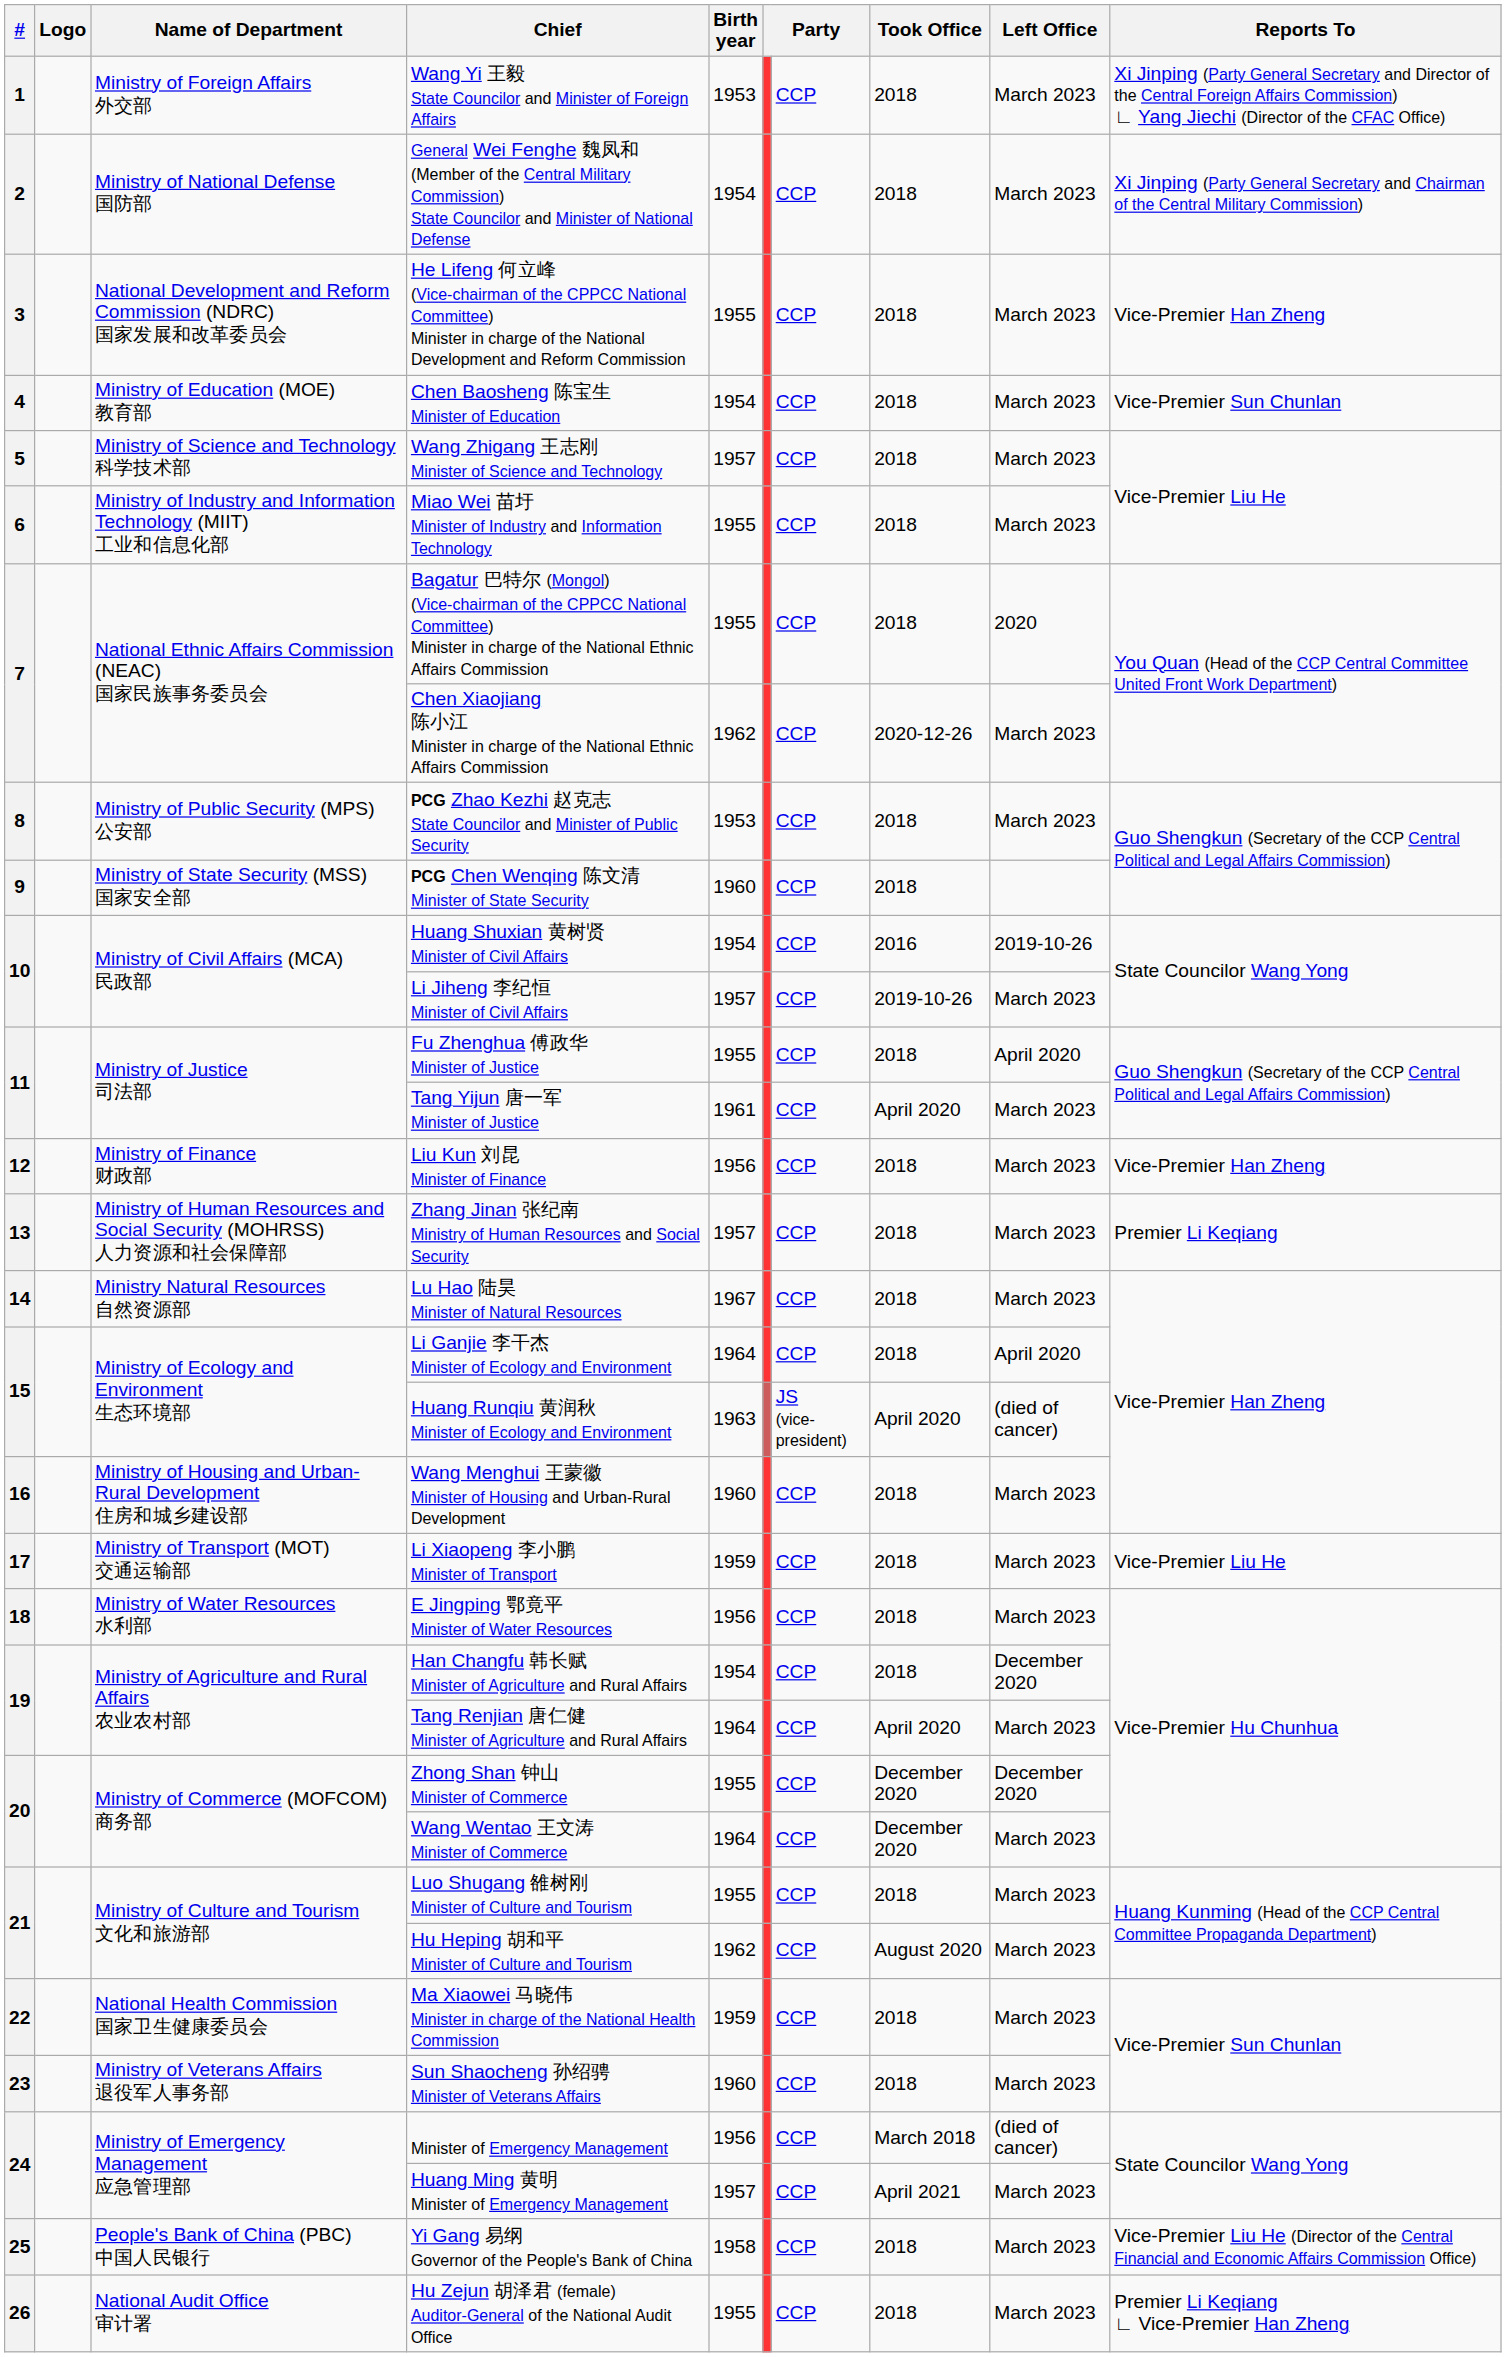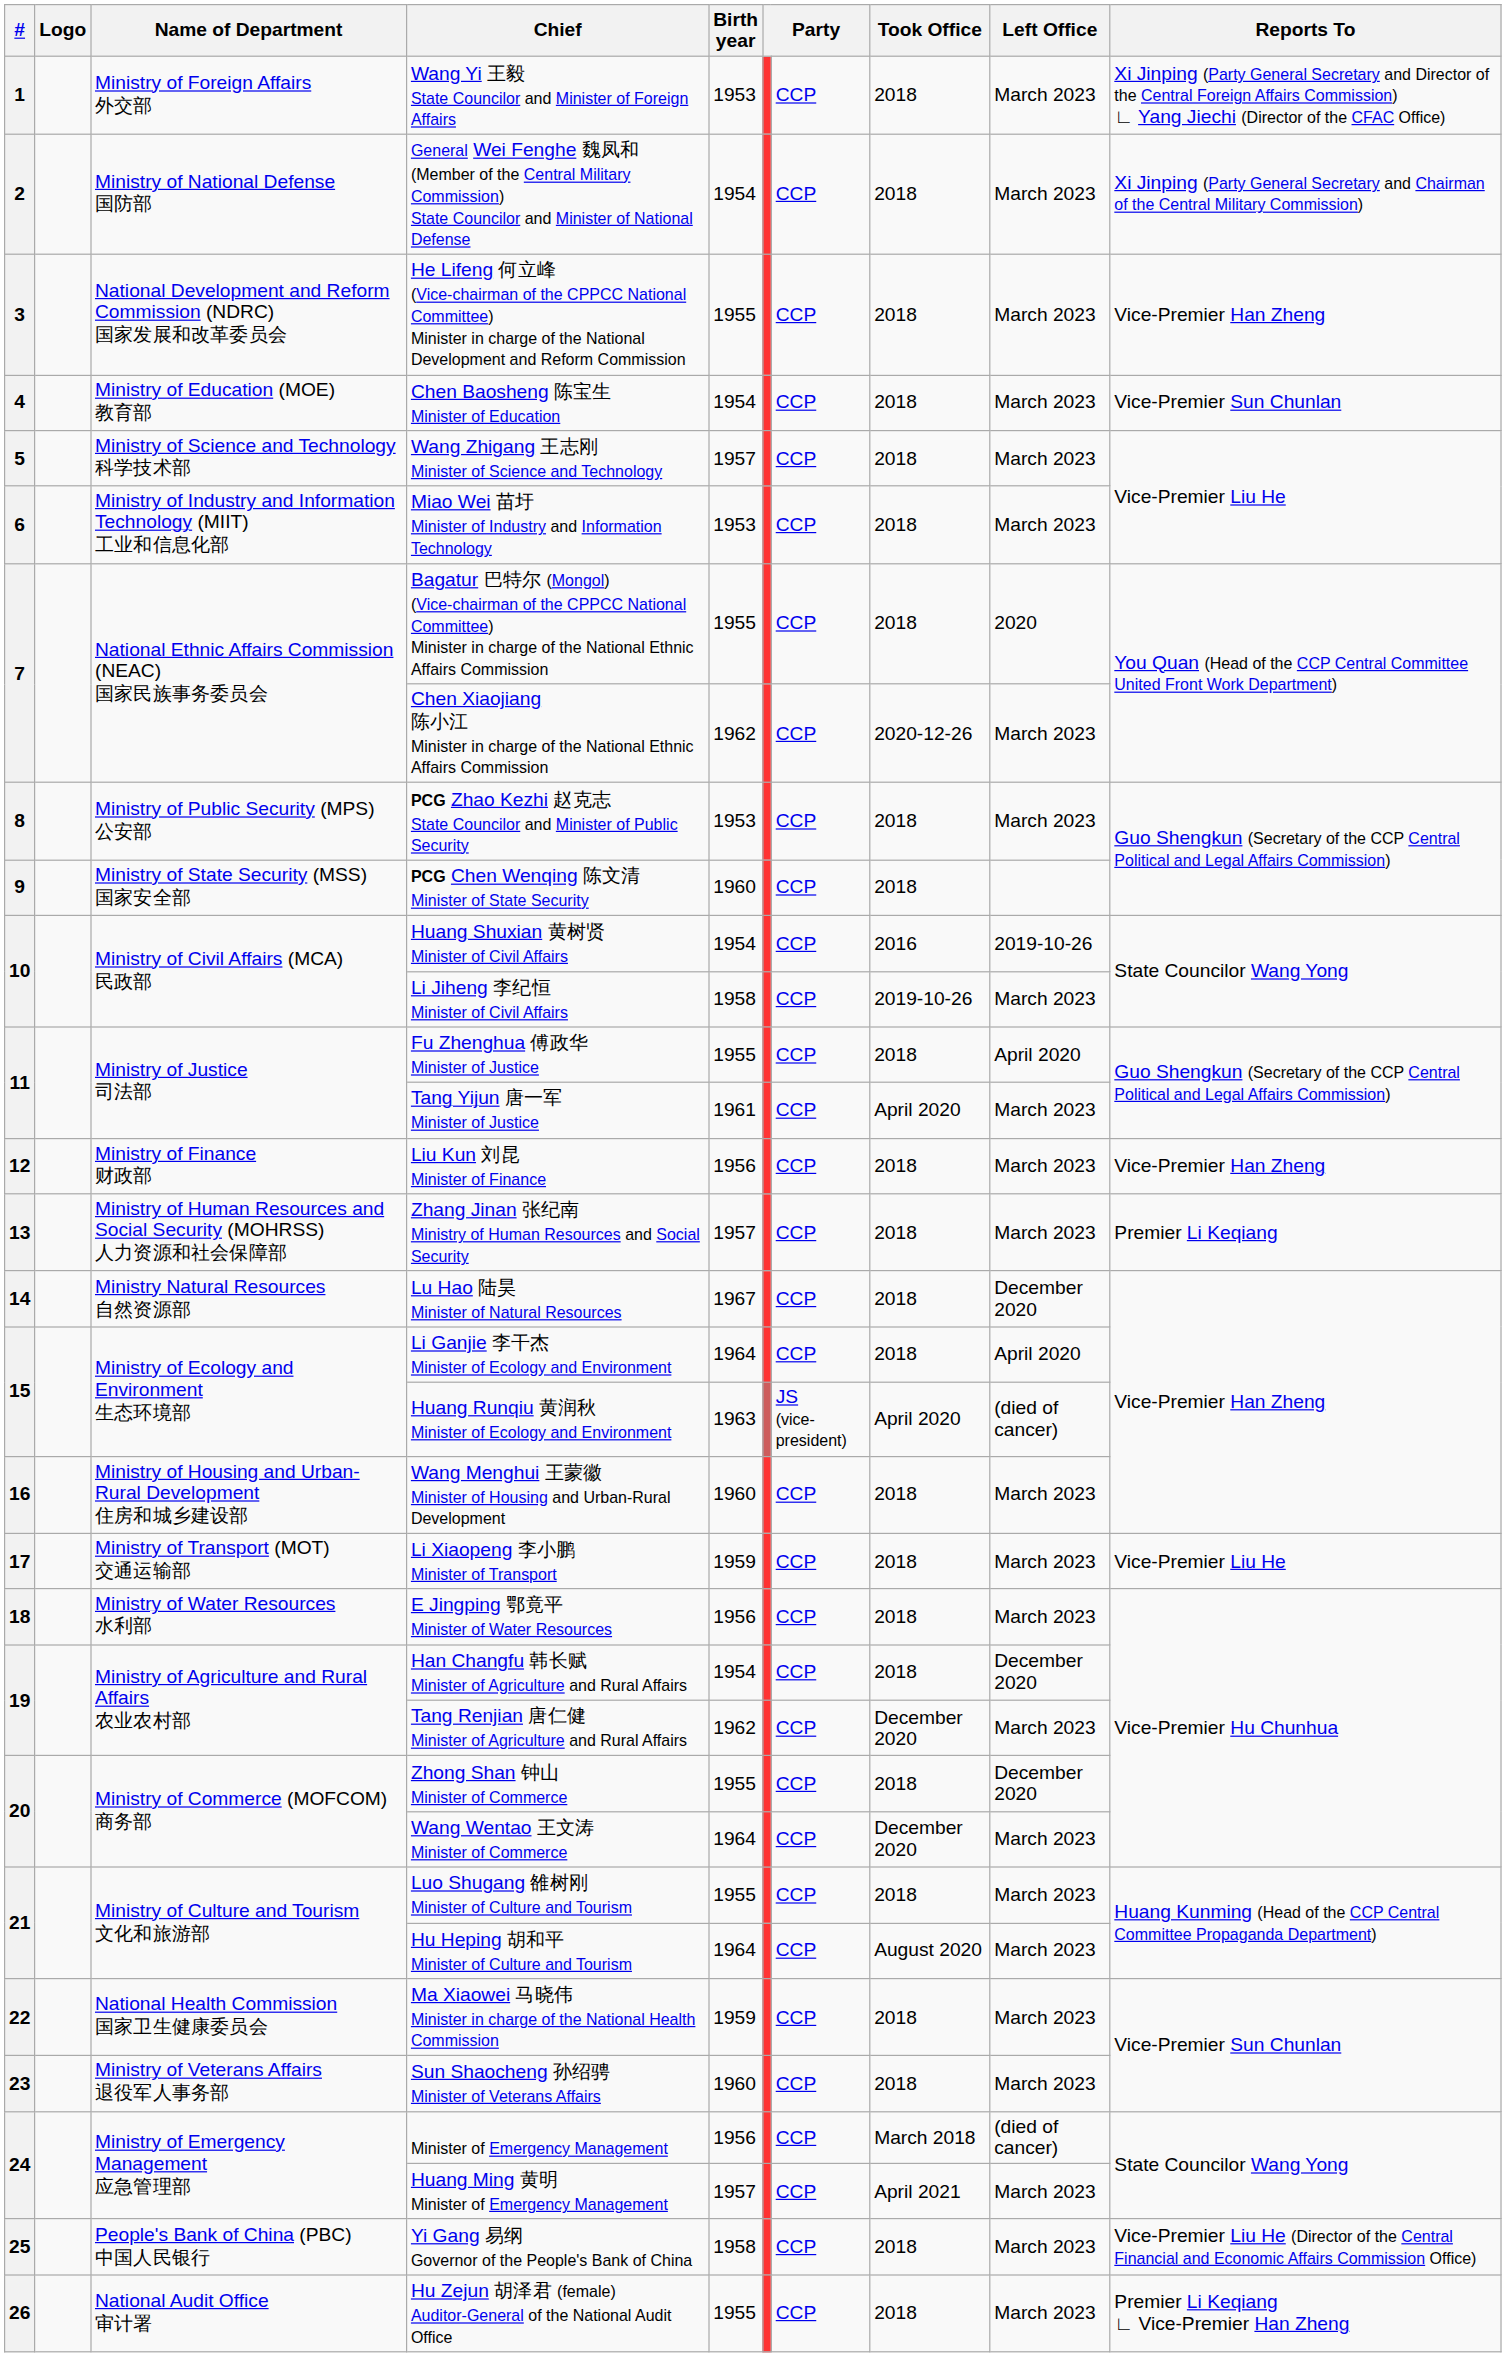Miao Wei 苗圩 Minister of Industry and Information Technology | Birth year: 1955 -> 1953
Li Jiheng 李纪恒 Minister of Civil Affairs | Birth year: 1957 -> 1958
Lu Hao 陆昊 Minister of Natural Resources | Left Office: March 2023 -> December 2020
Tang Renjian 唐仁健 Minister of Agriculture and Rural Affairs | Birth year: 1964 -> 1962
Tang Renjian 唐仁健 Minister of Agriculture and Rural Affairs | Took Office: April 2020 -> December 2020
Zhong Shan 钟山 Minister of Commerce | Took Office: December 2020 -> 2018
Hu Heping 胡和平 Minister of Culture and Tourism | Birth year: 1962 -> 1964
